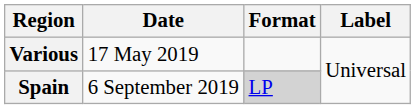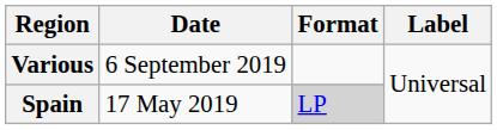Various | Date: 17 May 2019 -> 6 September 2019
Spain | Date: 6 September 2019 -> 17 May 2019
